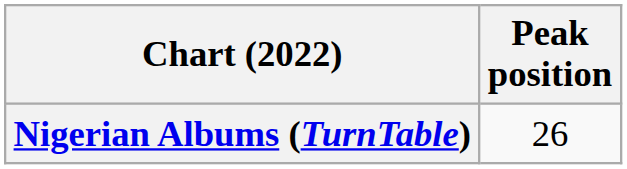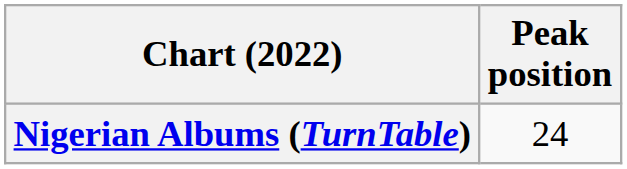Nigerian Albums (TurnTable) | Peak position: 26 -> 24
